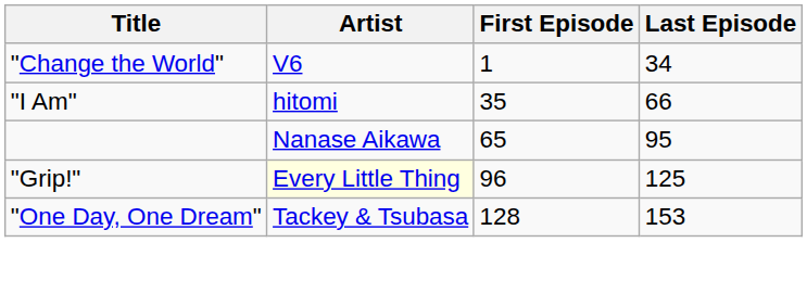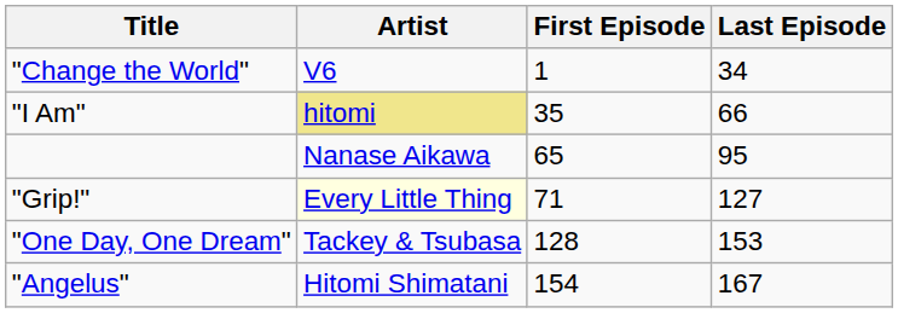"I Am" | Artist: no background -> khaki background
"Grip!" | First Episode: 96 -> 71
"Grip!" | Last Episode: 125 -> 127
+ row: "Angelus" | Hitomi Shimatani | 154 | 167
